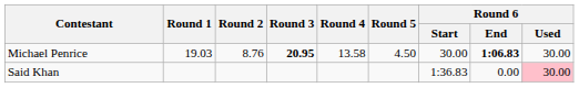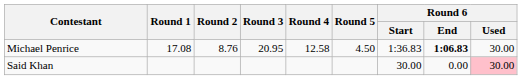Michael Penrice | Round 1: 19.03 -> 17.08
Michael Penrice | Round 3: bold -> normal
Michael Penrice | Round 4: 13.58 -> 12.58
Michael Penrice | Round 6 / Start: 30.00 -> 1:36.83
Said Khan | Round 6 / Start: 1:36.83 -> 30.00
